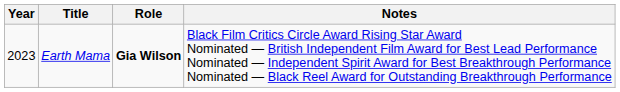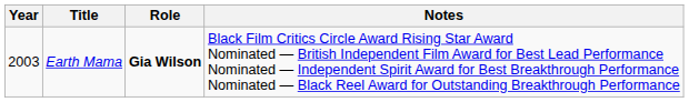Earth Mama | Year: 2023 -> 2003
